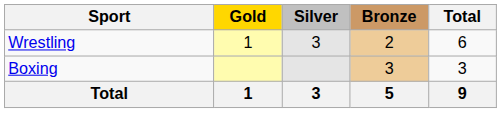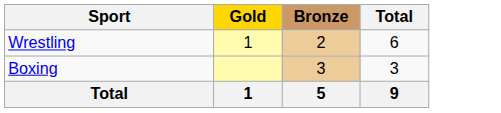- column: Silver | 3 | 3
